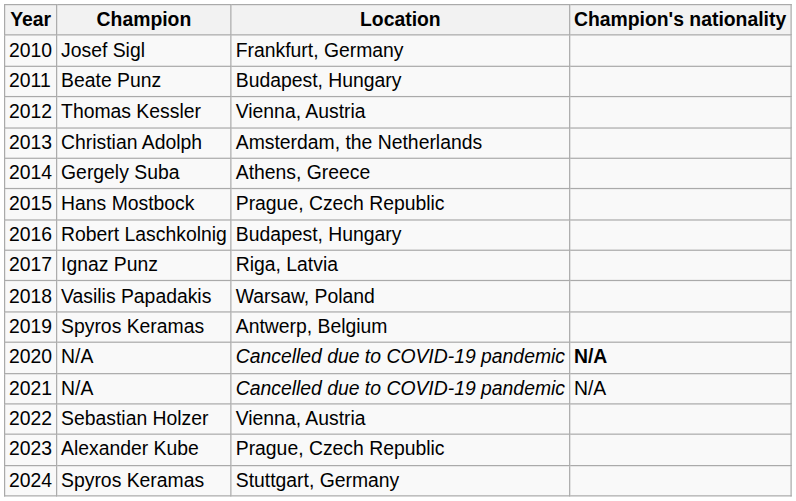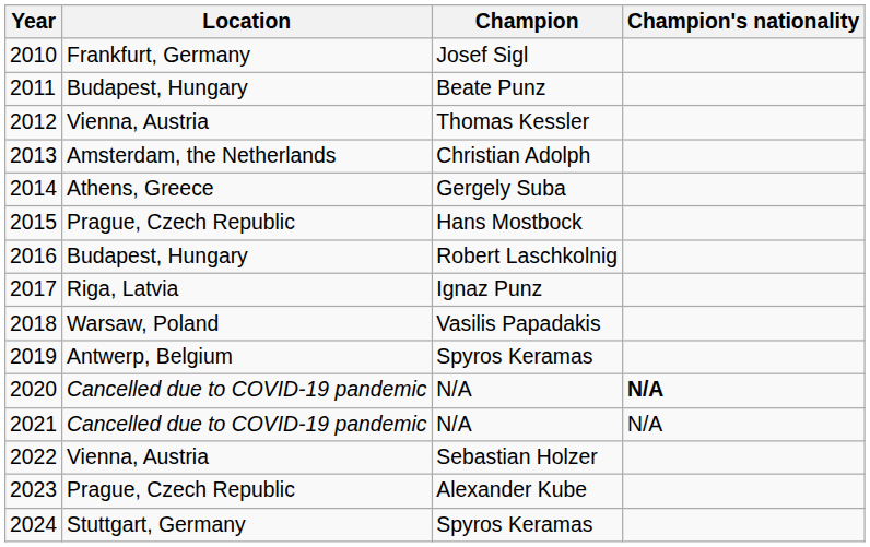columns swapped: Location <-> Champion
